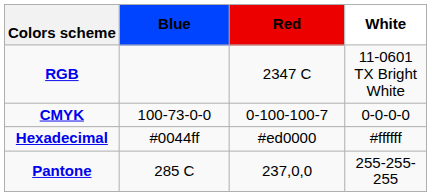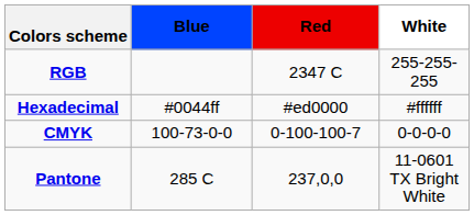RGB | White: 11-0601 TX Bright White -> 255-255-255
rows swapped: Hexadecimal <-> CMYK
Pantone | White: 255-255-255 -> 11-0601 TX Bright White
